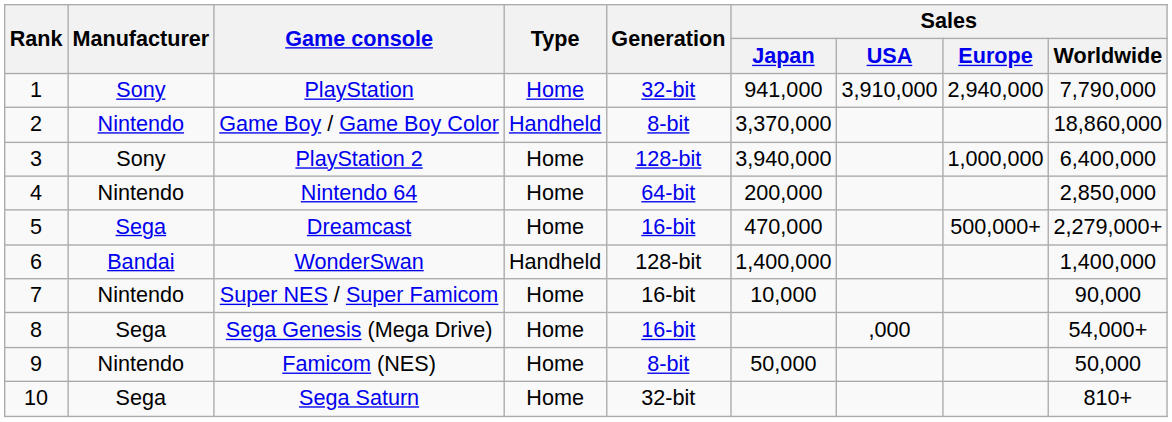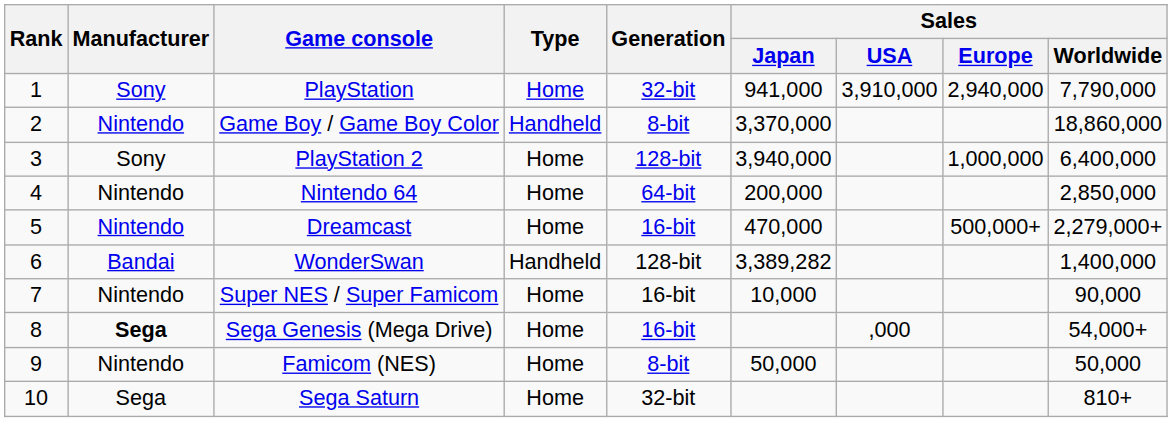Dreamcast | Manufacturer: Sega -> Nintendo
WonderSwan | Sales / Japan: 1,400,000 -> 3,389,282
Sega Genesis (Mega Drive) | Manufacturer: normal -> bold
